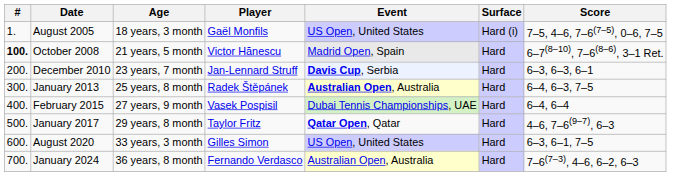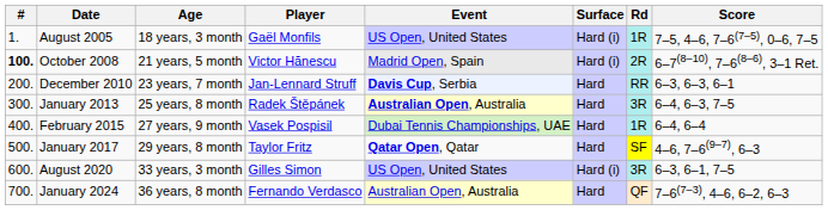+ column: Rd | 1R | 2R | RR | 3R | 1R | SF | 3R | QF
October 2008 | Surface: Hard -> Hard (i)
August 2020 | Surface: Hard -> Hard (i)
